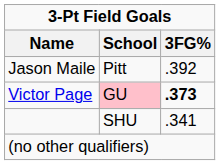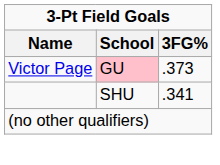- row: Jason Maile | Pitt | .392
Victor Page | 3FG%: bold -> normal
